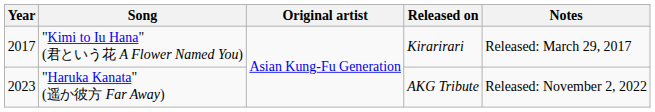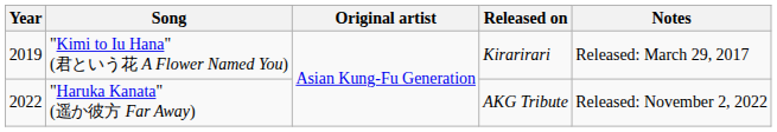"Kimi to Iu Hana" (君という花 A Flower Named You) | Year: 2017 -> 2019
"Haruka Kanata" (遥か彼方 Far Away) | Year: 2023 -> 2022
